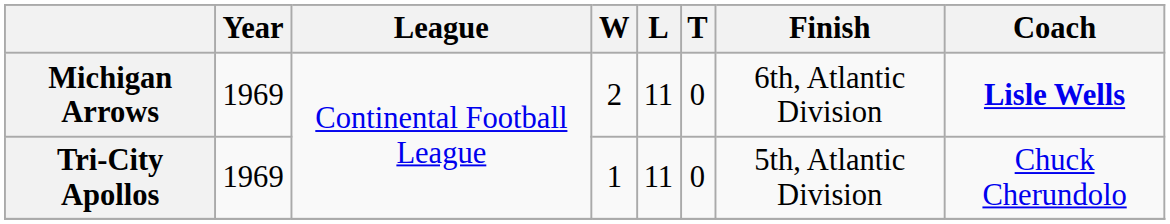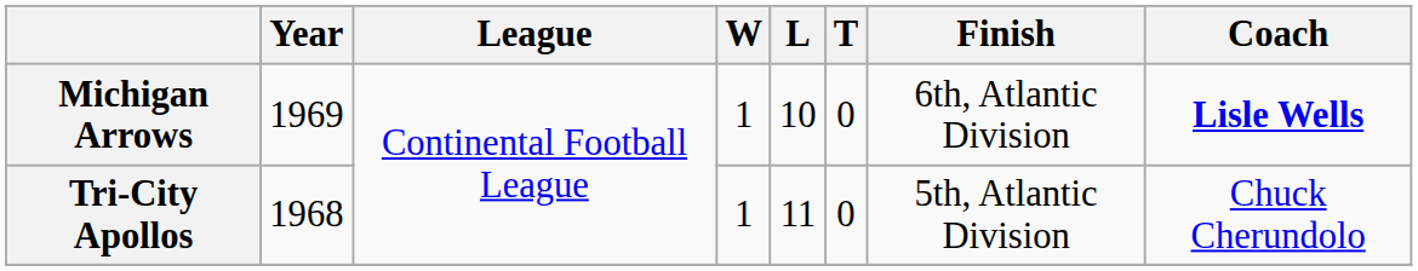Michigan Arrows | W: 2 -> 1
Michigan Arrows | L: 11 -> 10
Tri-City Apollos | Year: 1969 -> 1968
